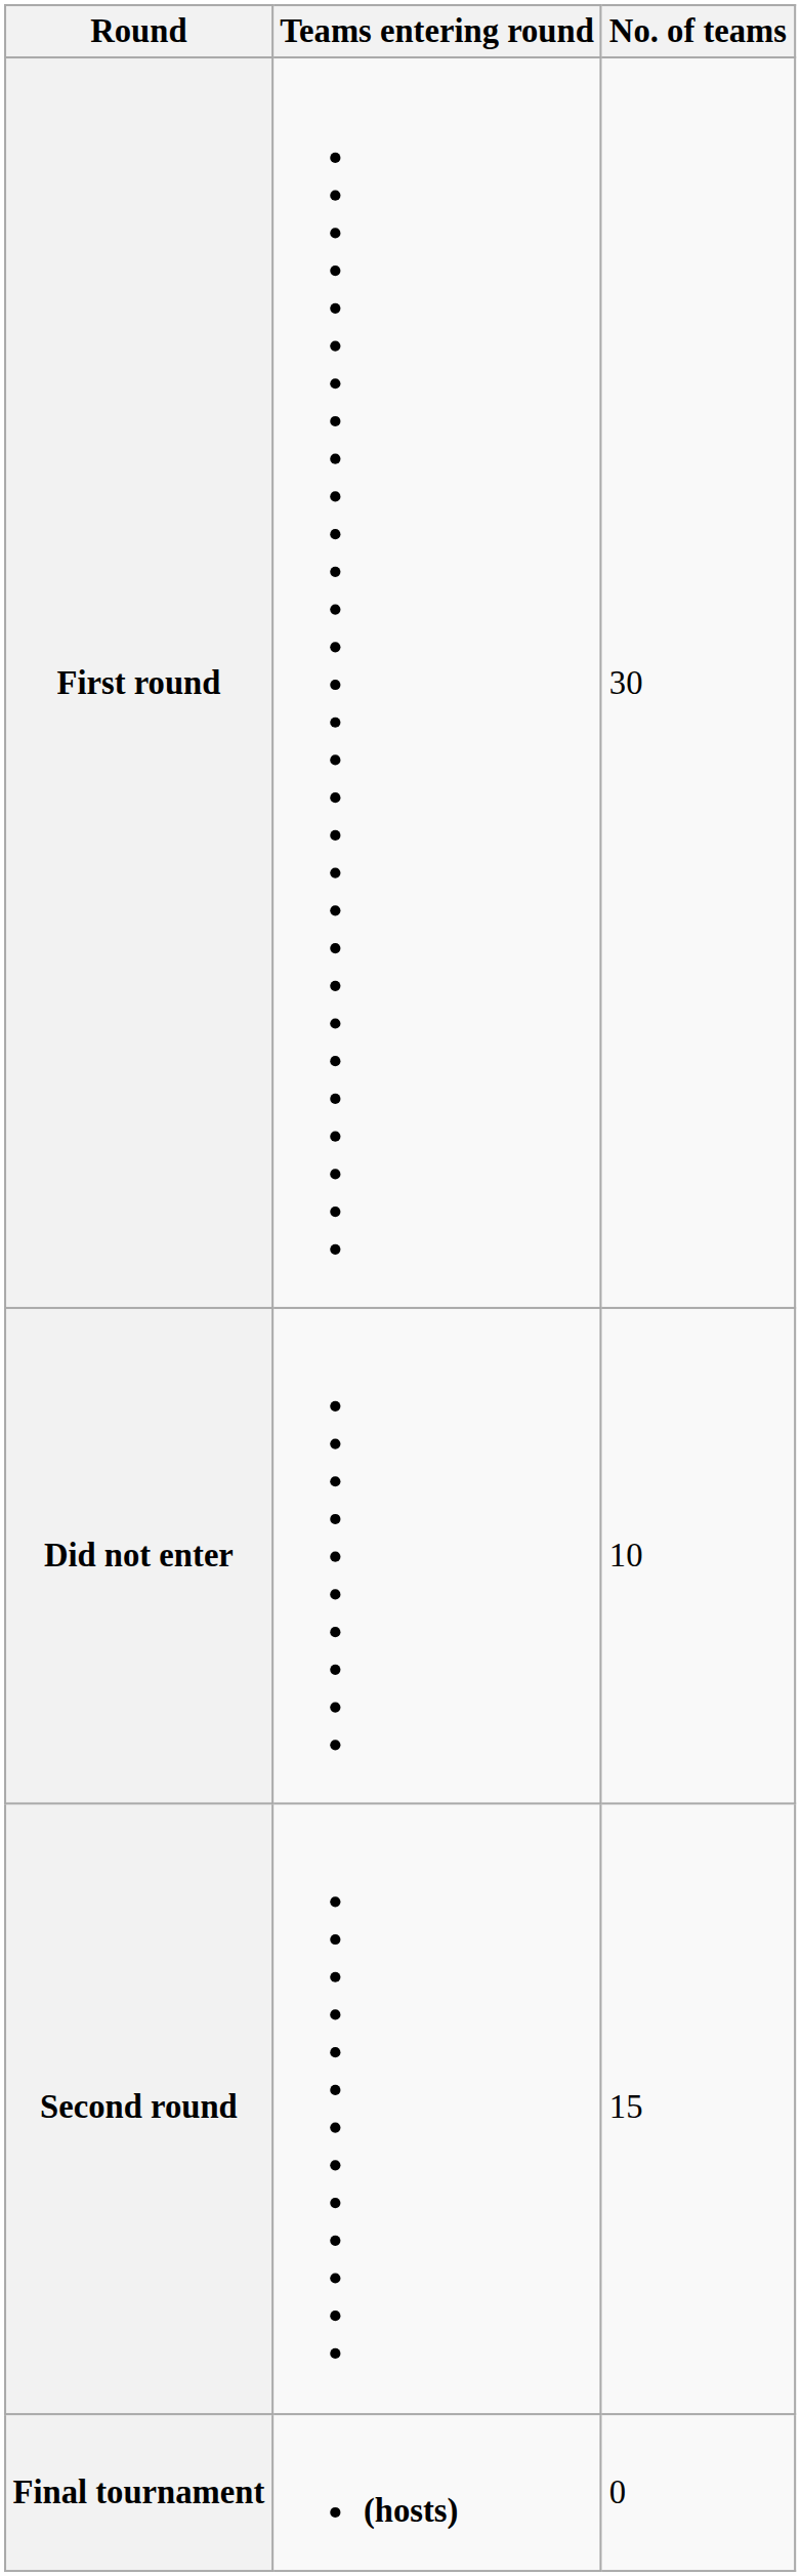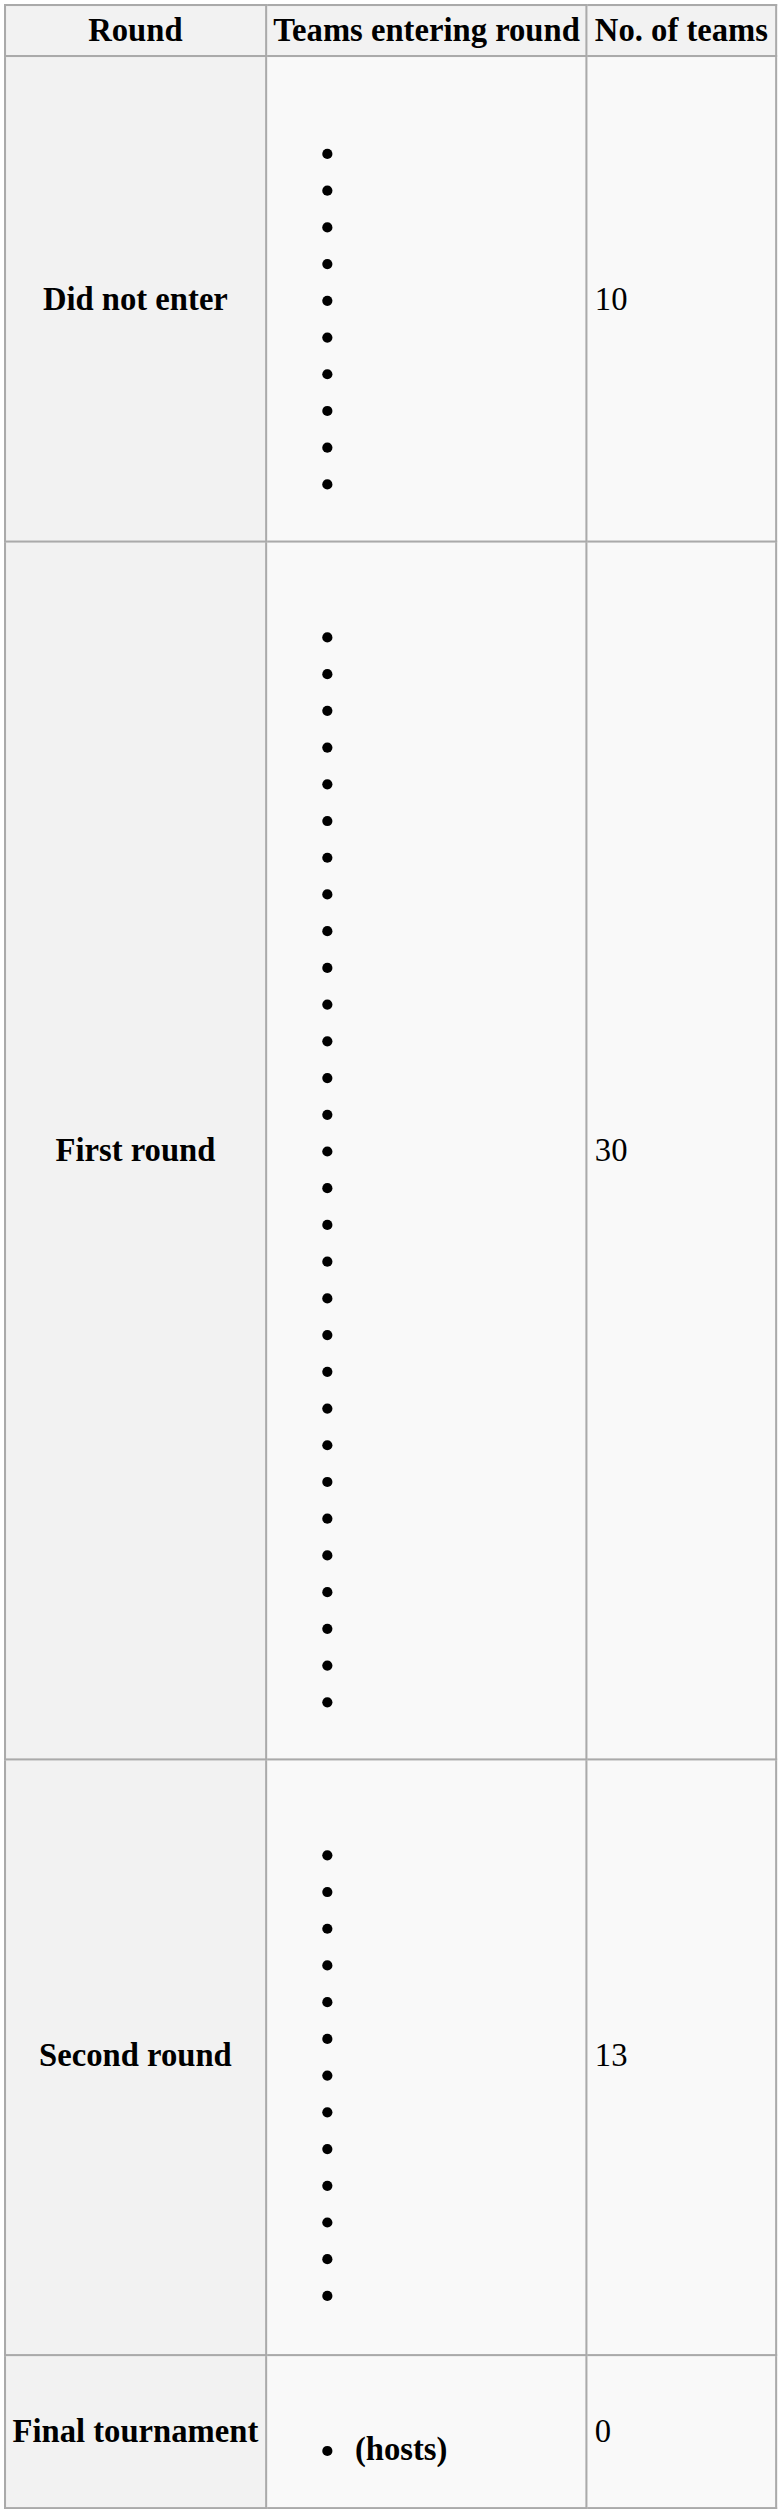rows swapped: Did not enter <-> First round
Second round | No. of teams: 15 -> 13
